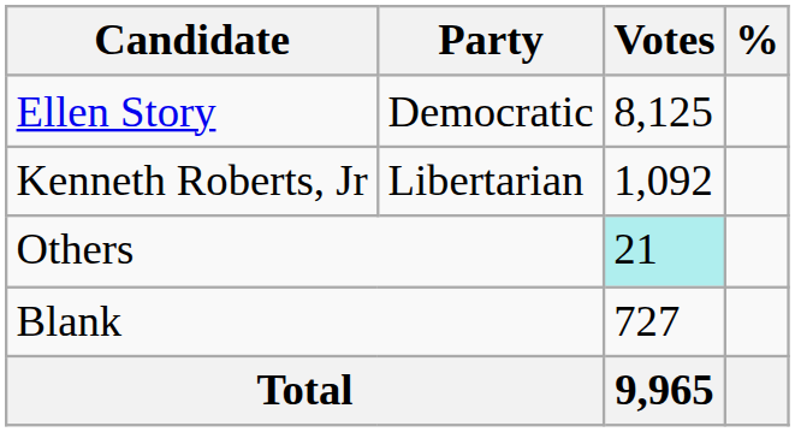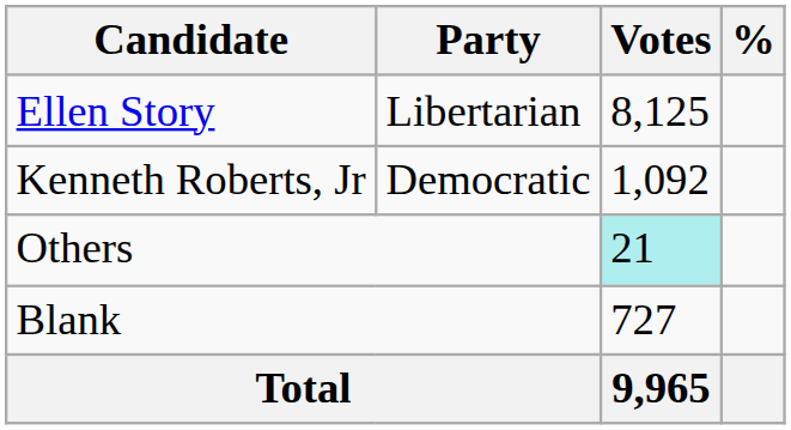Ellen Story | Party: Democratic -> Libertarian
Kenneth Roberts, Jr | Party: Libertarian -> Democratic
